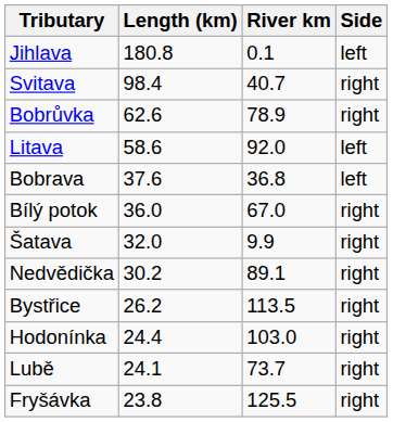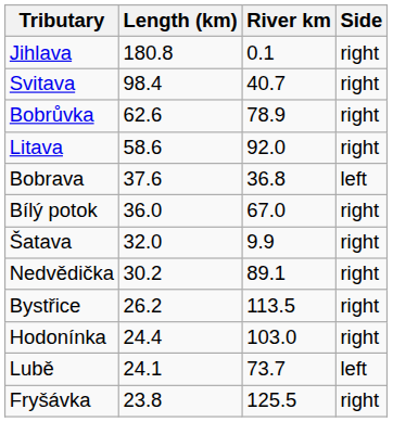Jihlava | Side: left -> right
Litava | Side: left -> right
Lubě | Side: right -> left
